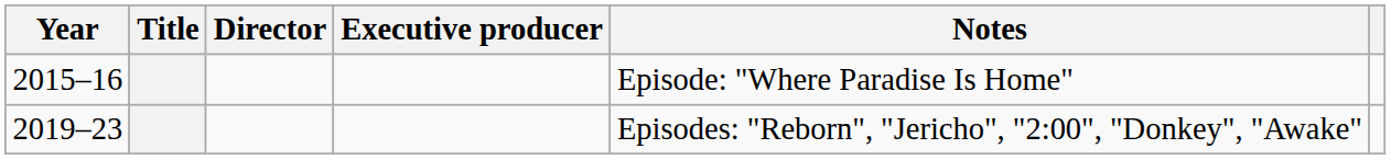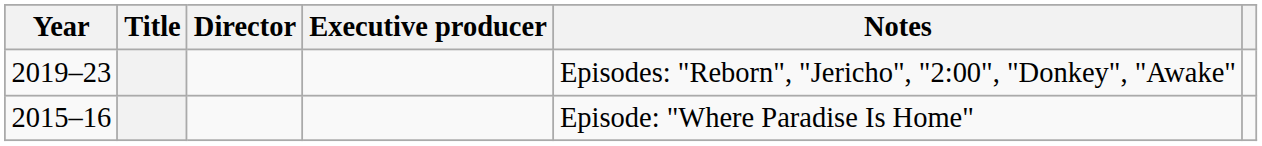rows swapped: 2015–16 <-> 2019–23
